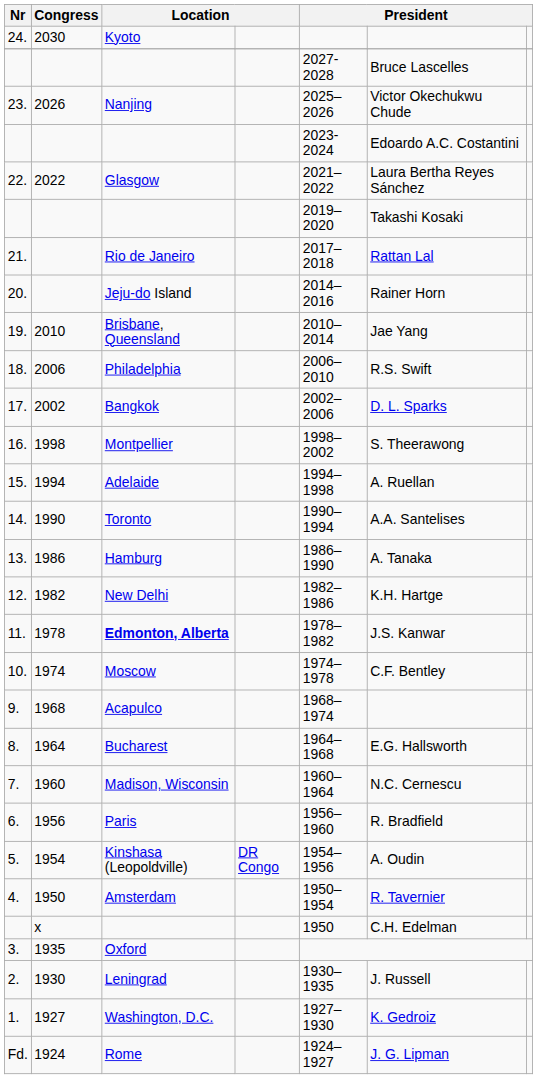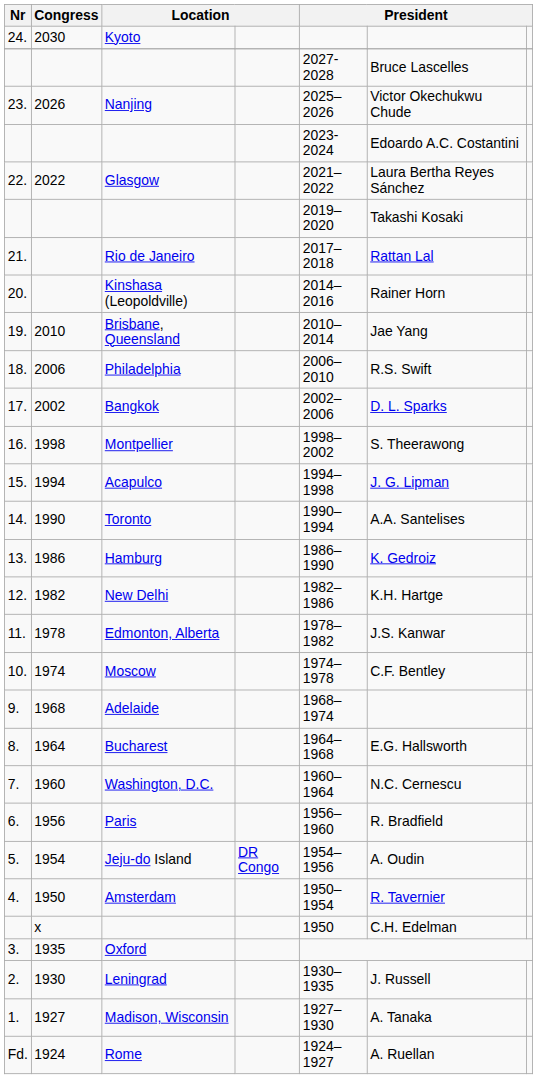20. | column 3: Jeju-do Island -> Kinshasa (Leopoldville)
15. | column 3: Adelaide -> Acapulco
15. | column 6: A. Ruellan -> J. G. Lipman
13. | column 6: A. Tanaka -> K. Gedroiz
11. | column 3: bold -> normal
9. | column 3: Acapulco -> Adelaide
7. | column 3: Madison, Wisconsin -> Washington, D.C.
5. | column 3: Kinshasa (Leopoldville) -> Jeju-do Island
1. | column 3: Washington, D.C. -> Madison, Wisconsin
1. | column 6: K. Gedroiz -> A. Tanaka
Fd. | column 6: J. G. Lipman -> A. Ruellan
